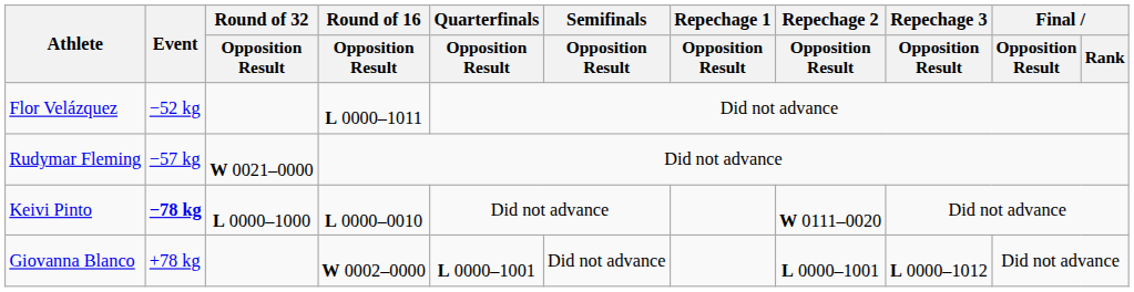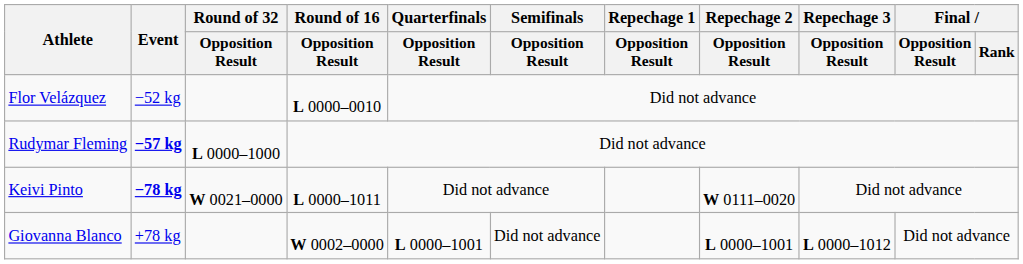Flor Velázquez | Round of 16 / Opposition Result: L 0000–1011 -> L 0000–0010
Rudymar Fleming | Event: normal -> bold
Rudymar Fleming | Round of 32 / Opposition Result: W 0021–0000 -> L 0000–1000
Keivi Pinto | Round of 32 / Opposition Result: L 0000–1000 -> W 0021–0000
Keivi Pinto | Round of 16 / Opposition Result: L 0000–0010 -> L 0000–1011
